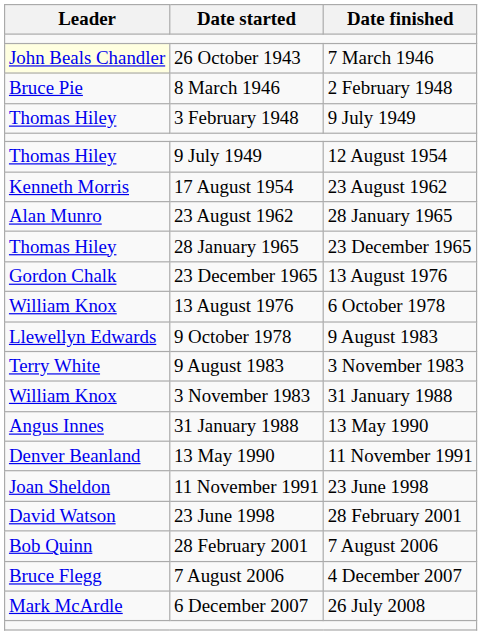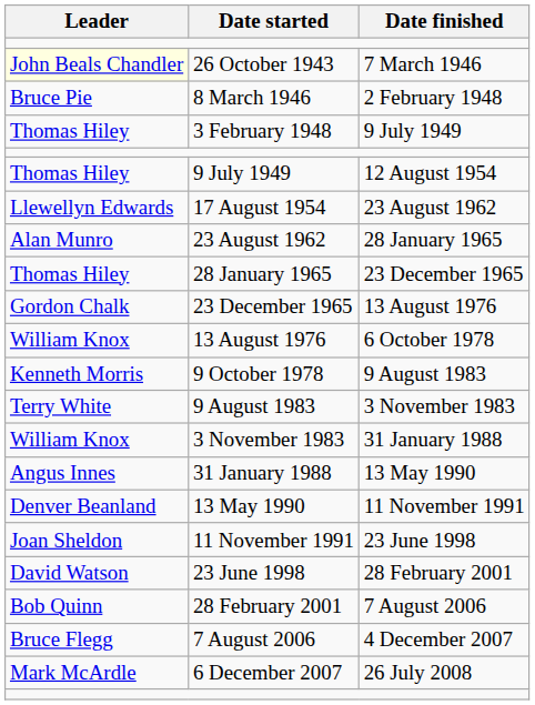17 August 1954 | Leader: Kenneth Morris -> Llewellyn Edwards
9 October 1978 | Leader: Llewellyn Edwards -> Kenneth Morris
